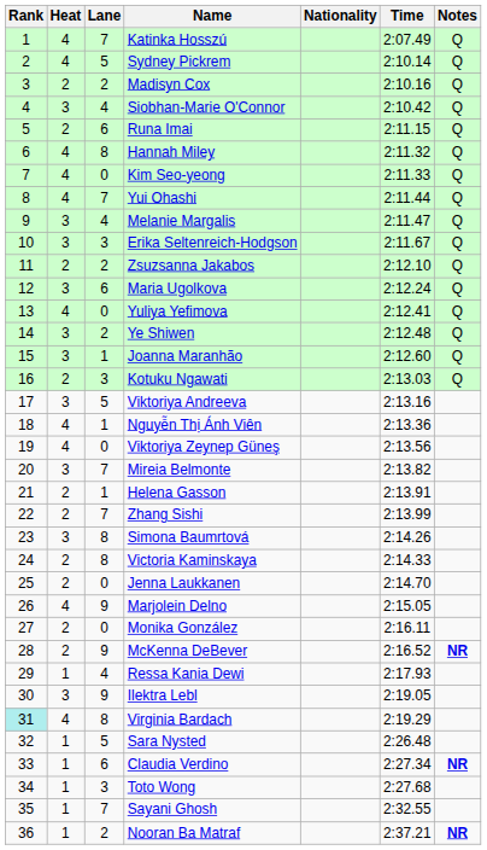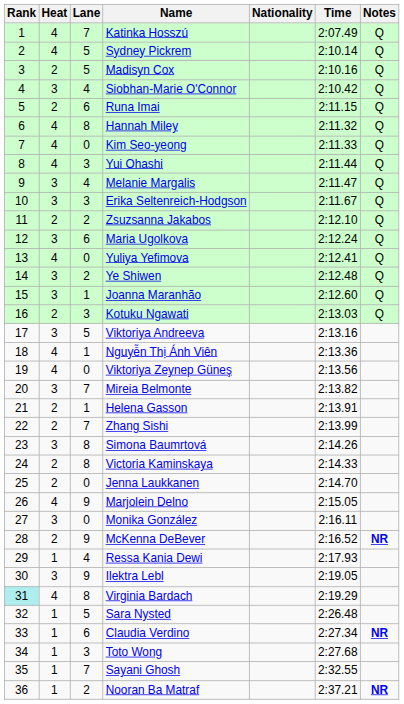Madisyn Cox | Lane: 2 -> 5
Yui Ohashi | Lane: 7 -> 3
Monika González | Heat: 2 -> 3
